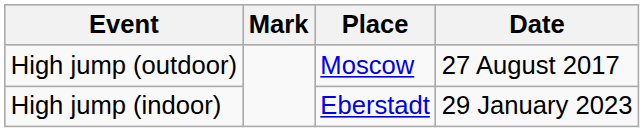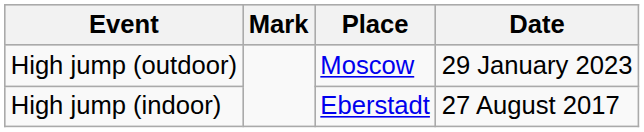High jump (outdoor) | Date: 27 August 2017 -> 29 January 2023
High jump (indoor) | Date: 29 January 2023 -> 27 August 2017
